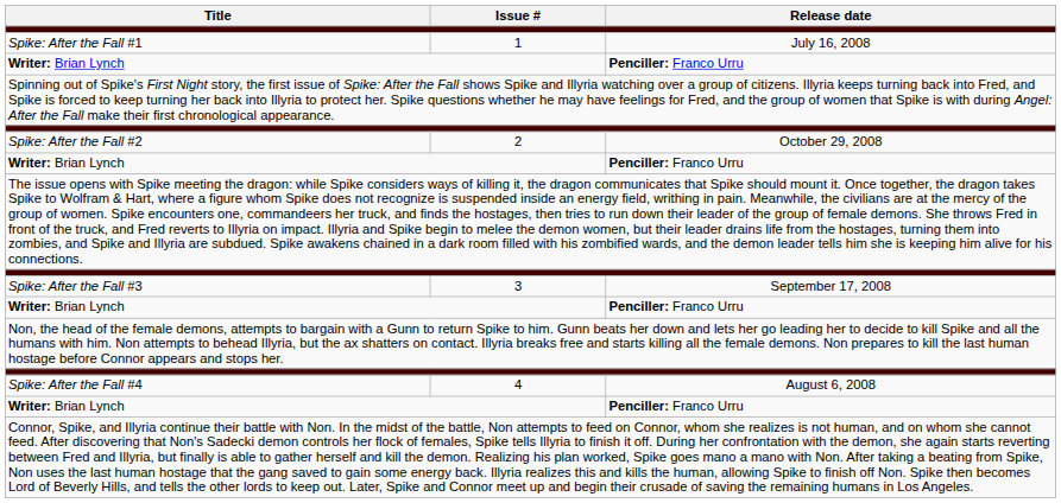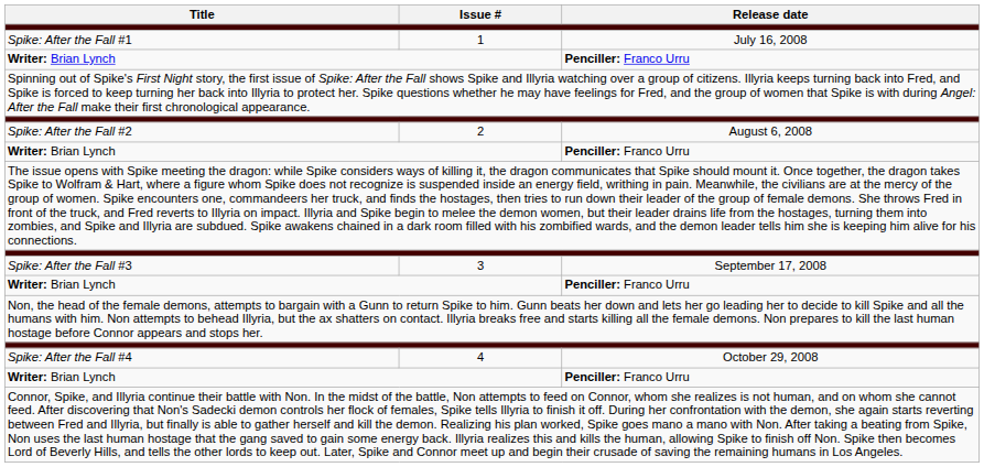Spike: After the Fall #2 | Release date: October 29, 2008 -> August 6, 2008
Spike: After the Fall #4 | Release date: August 6, 2008 -> October 29, 2008
